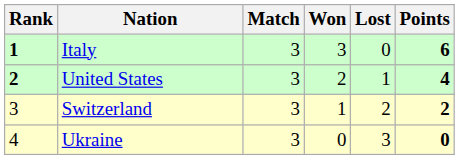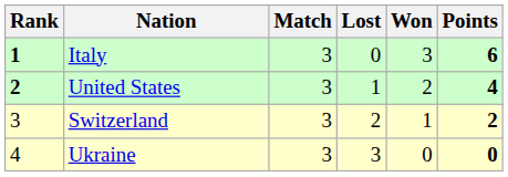columns swapped: Won <-> Lost
